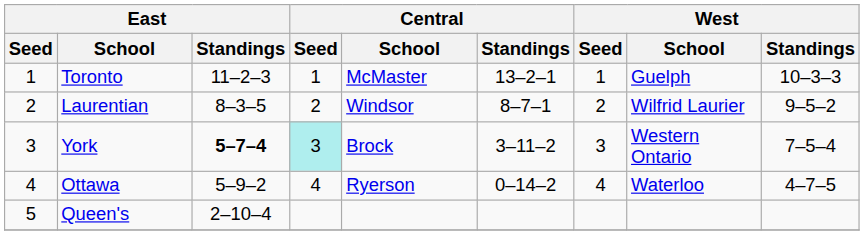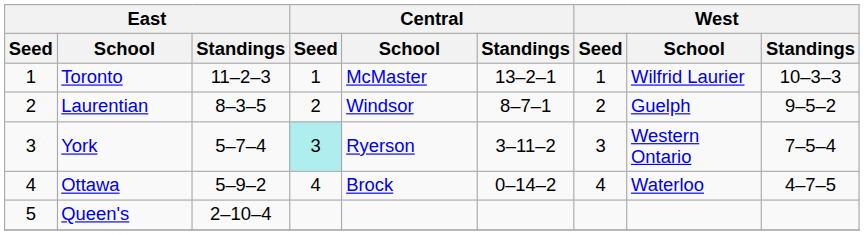Toronto | West / School: Guelph -> Wilfrid Laurier
Laurentian | West / School: Wilfrid Laurier -> Guelph
York | East / Standings: bold -> normal
York | Central / School: Brock -> Ryerson
Ottawa | Central / School: Ryerson -> Brock
